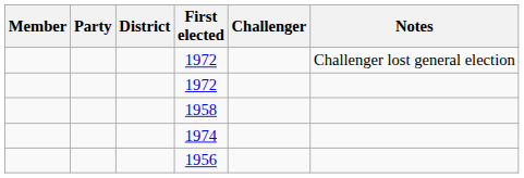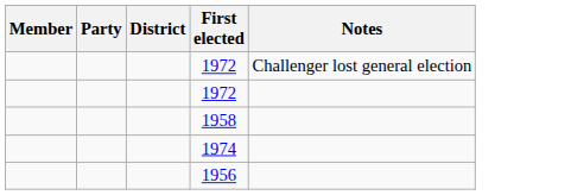- column: Challenger
